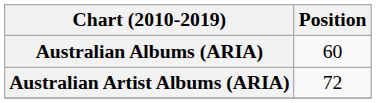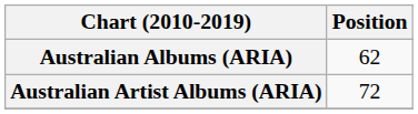Australian Albums (ARIA) | Position: 60 -> 62
